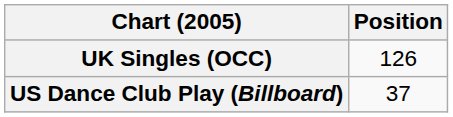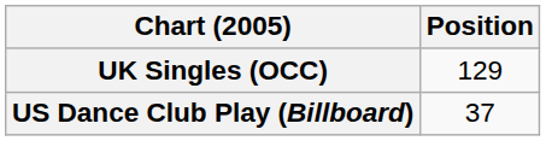UK Singles (OCC) | Position: 126 -> 129
